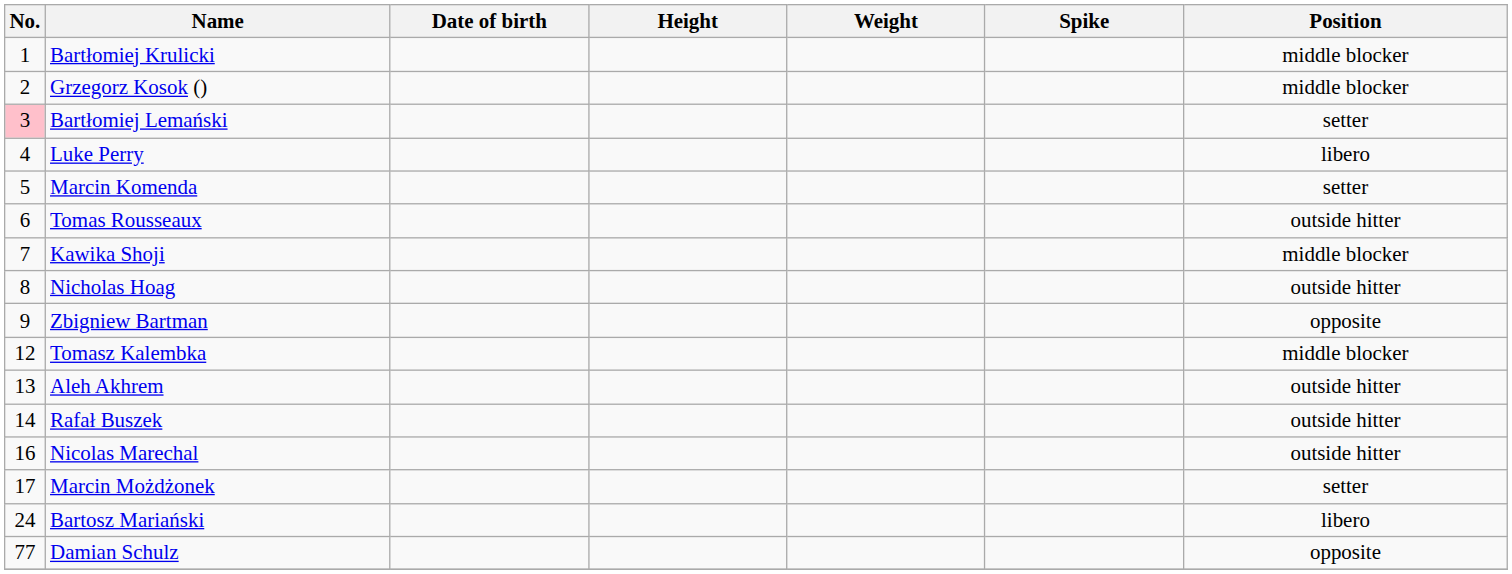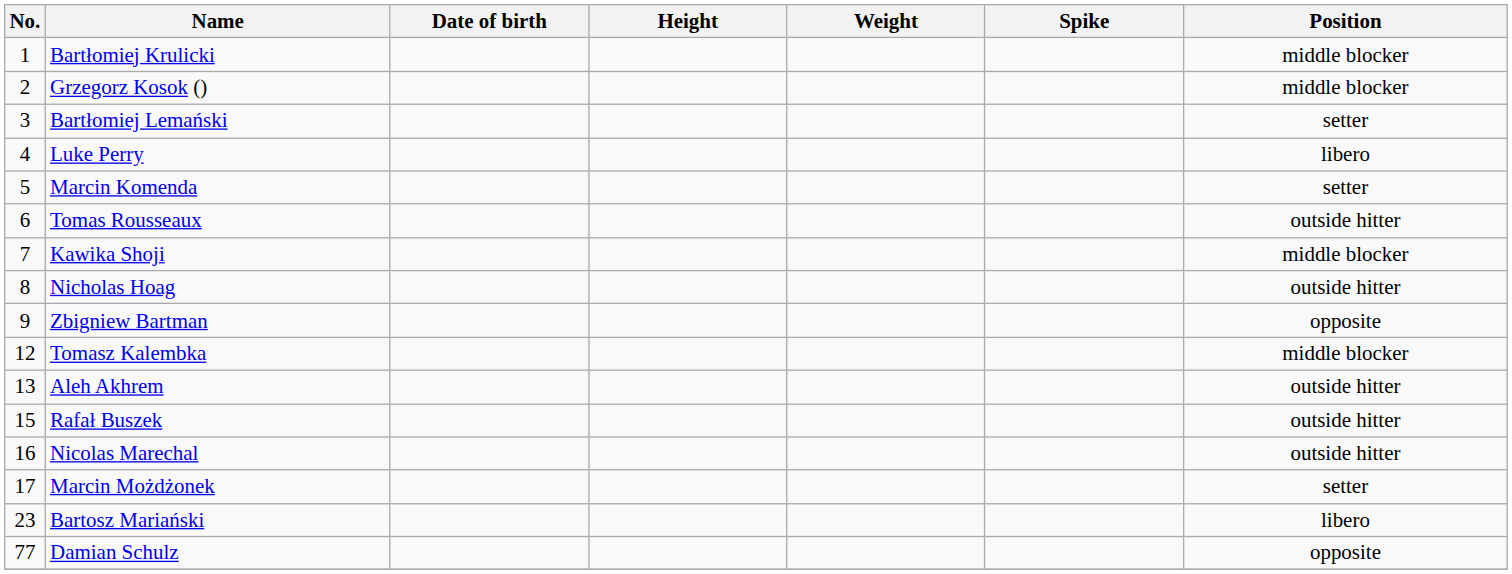Bartłomiej Lemański | No.: pink background -> no background
Rafał Buszek | No.: 14 -> 15
Bartosz Mariański | No.: 24 -> 23
